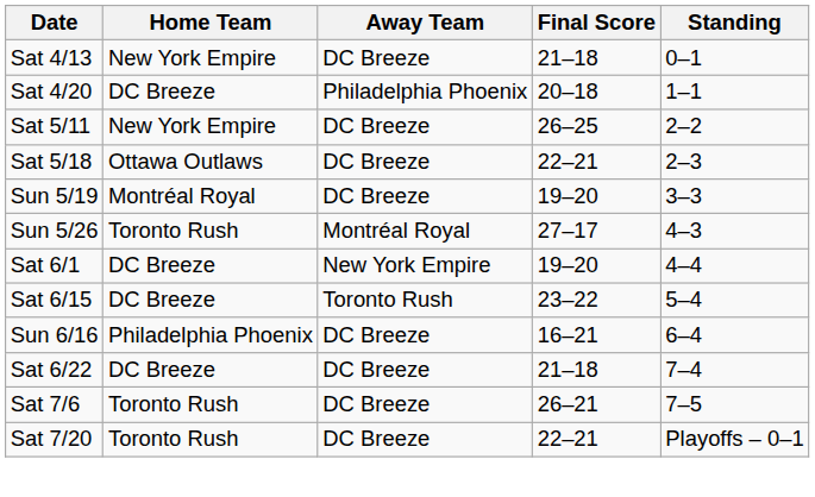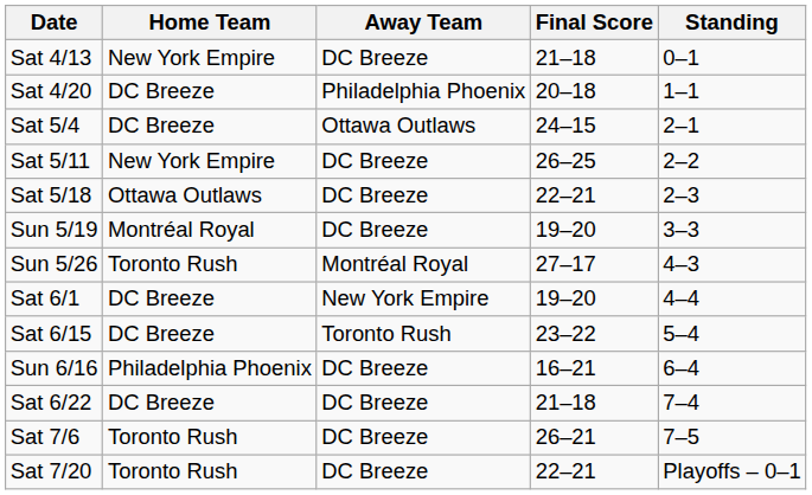+ row: Sat 5/4 | DC Breeze | Ottawa Outlaws | 24–15 | 2–1
